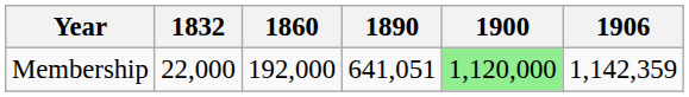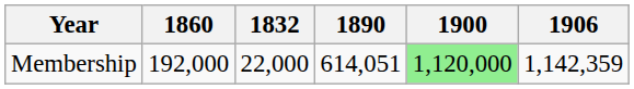columns swapped: 1832 <-> 1860
Membership | 1890: 641,051 -> 614,051
